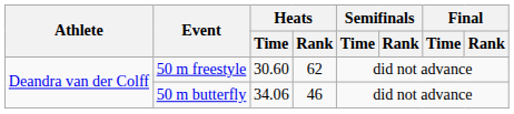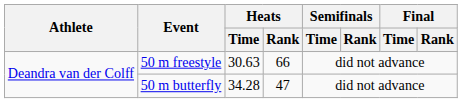50 m freestyle | Heats / Time: 30.60 -> 30.63
50 m freestyle | Heats / Rank: 62 -> 66
50 m butterfly | Heats / Time: 34.06 -> 34.28
50 m butterfly | Heats / Rank: 46 -> 47
